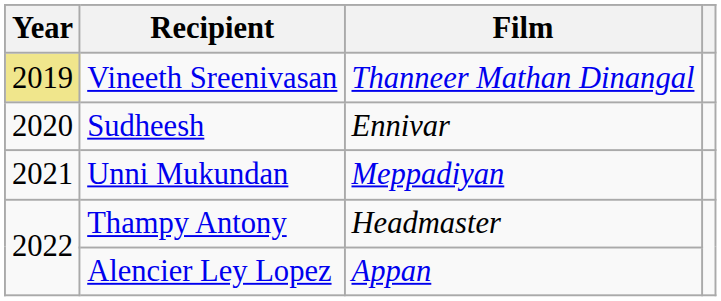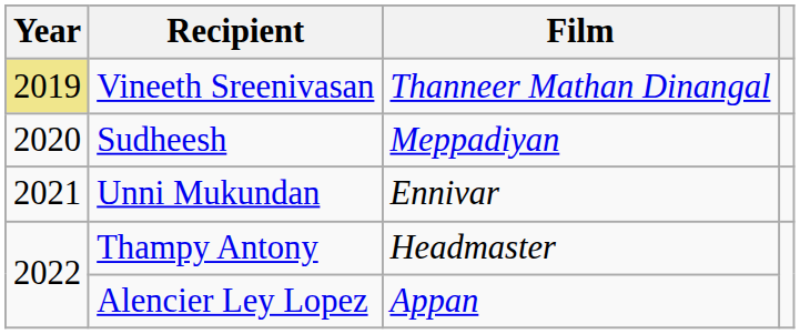Sudheesh | Film: Ennivar -> Meppadiyan
Unni Mukundan | Film: Meppadiyan -> Ennivar
